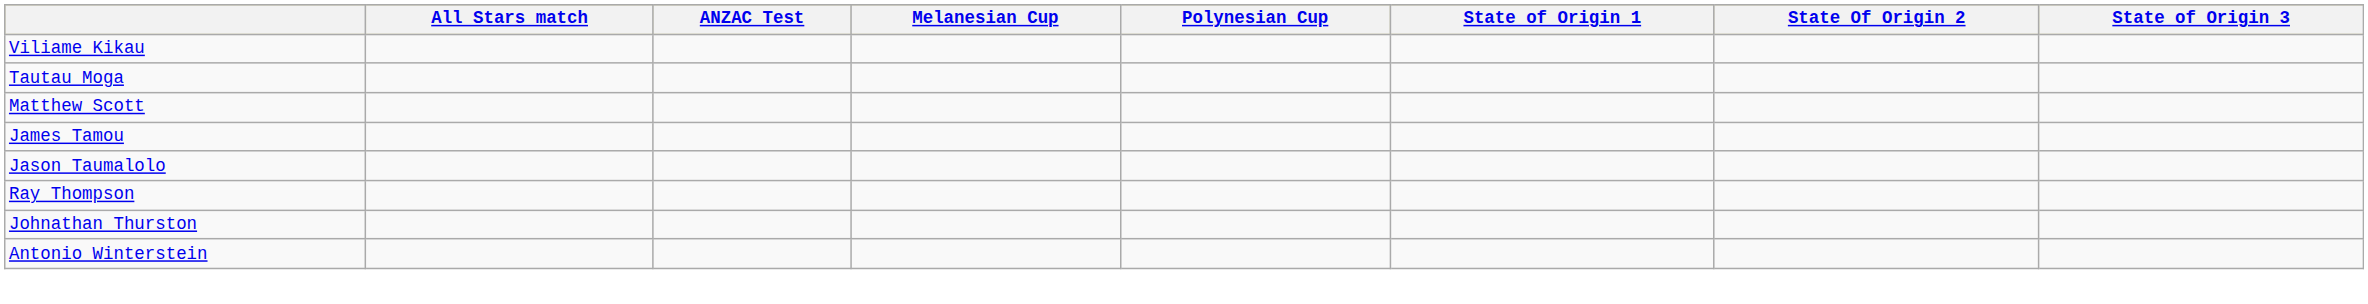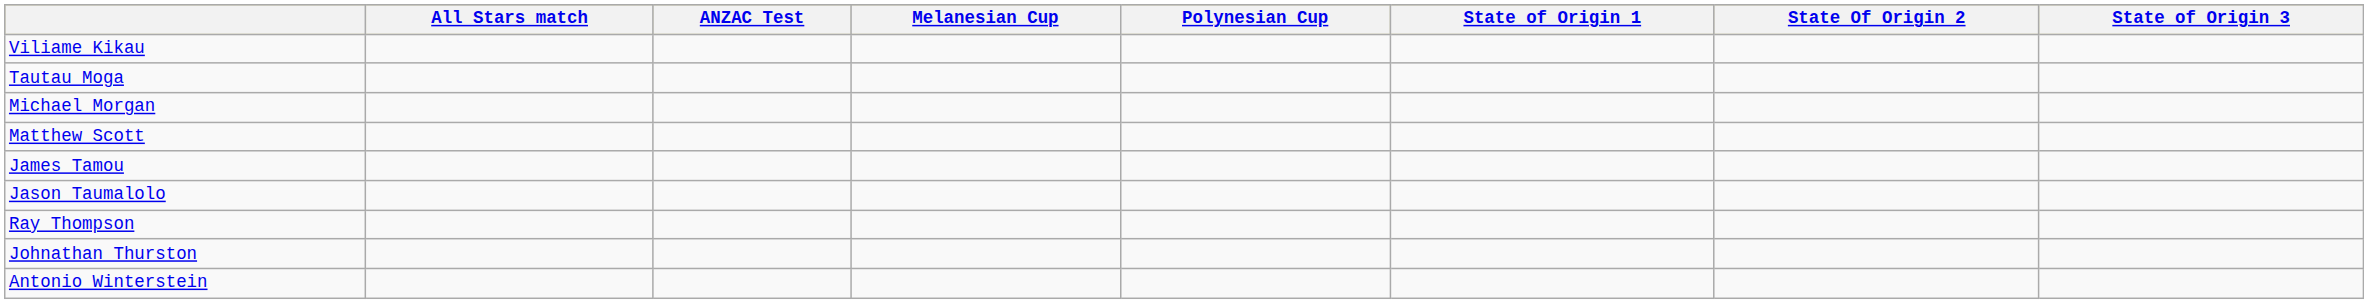+ row: Michael Morgan
